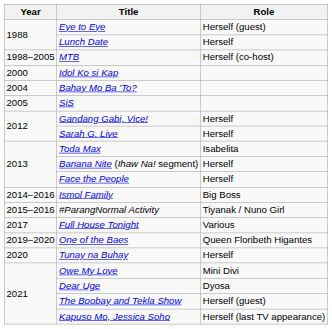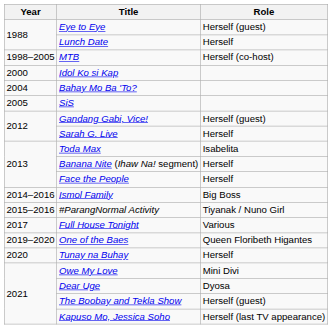Gandang Gabi, Vice! | Role: Herself -> Herself (guest)
